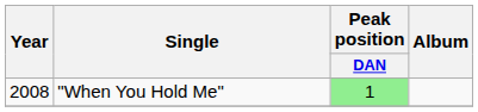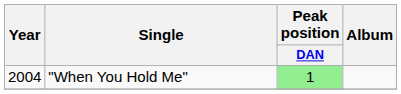"When You Hold Me" | Year: 2008 -> 2004
